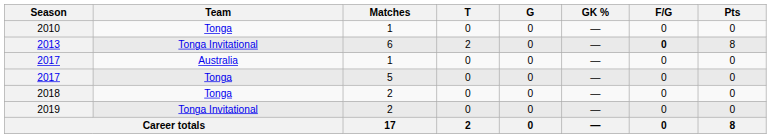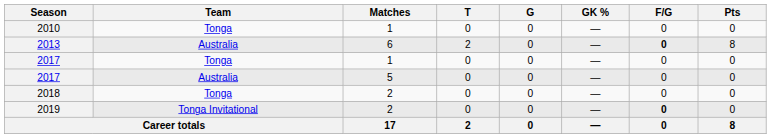2013 | Team: Tonga Invitational -> Australia
2017 / 1 | Team: Australia -> Tonga
2017 / 5 | Team: Tonga -> Australia
2019 | F/G: normal -> bold
